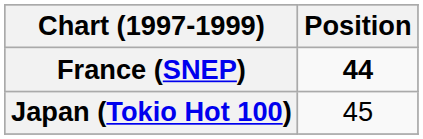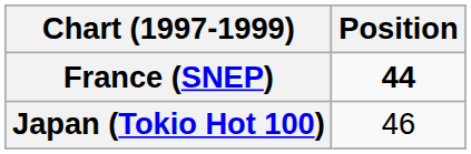Japan (Tokio Hot 100) | Position: 45 -> 46
